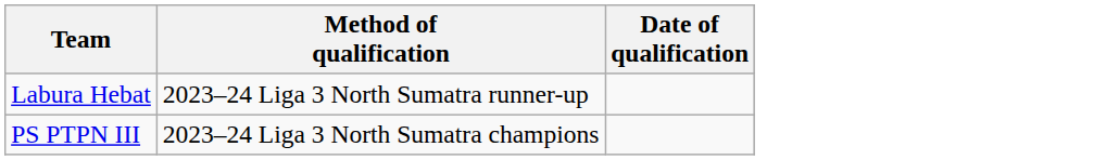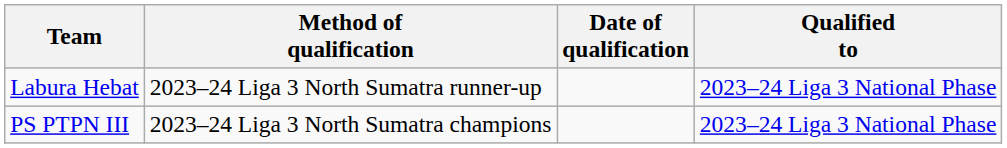+ column: Qualified to | 2023–24 Liga 3 National Phase | 2023–24 Liga 3 National Phase
